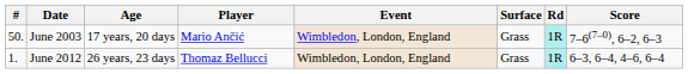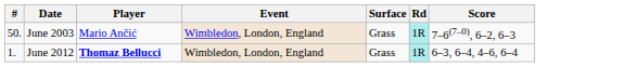- column: Age | 17 years, 20 days | 26 years, 23 days
June 2012 | Player: normal -> bold
